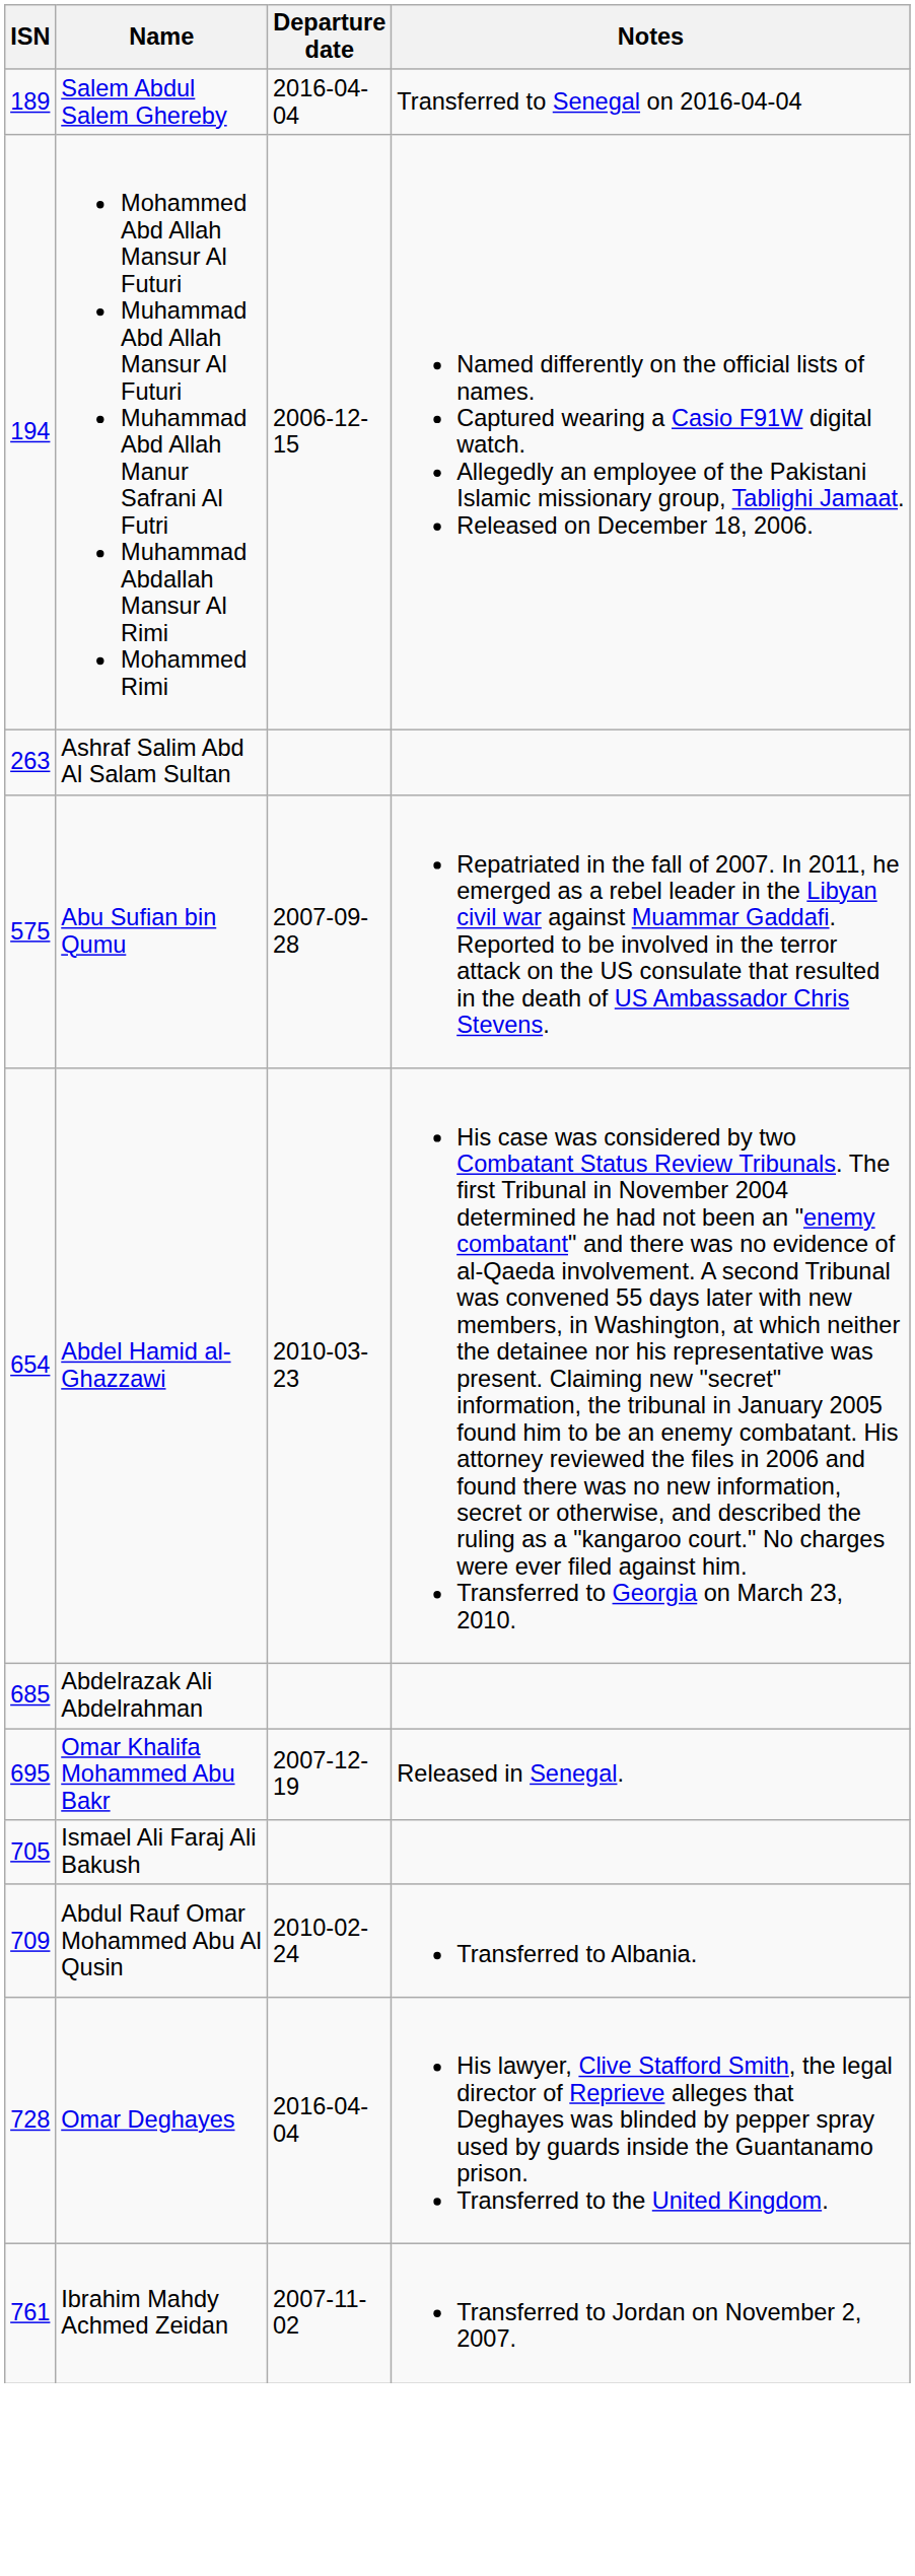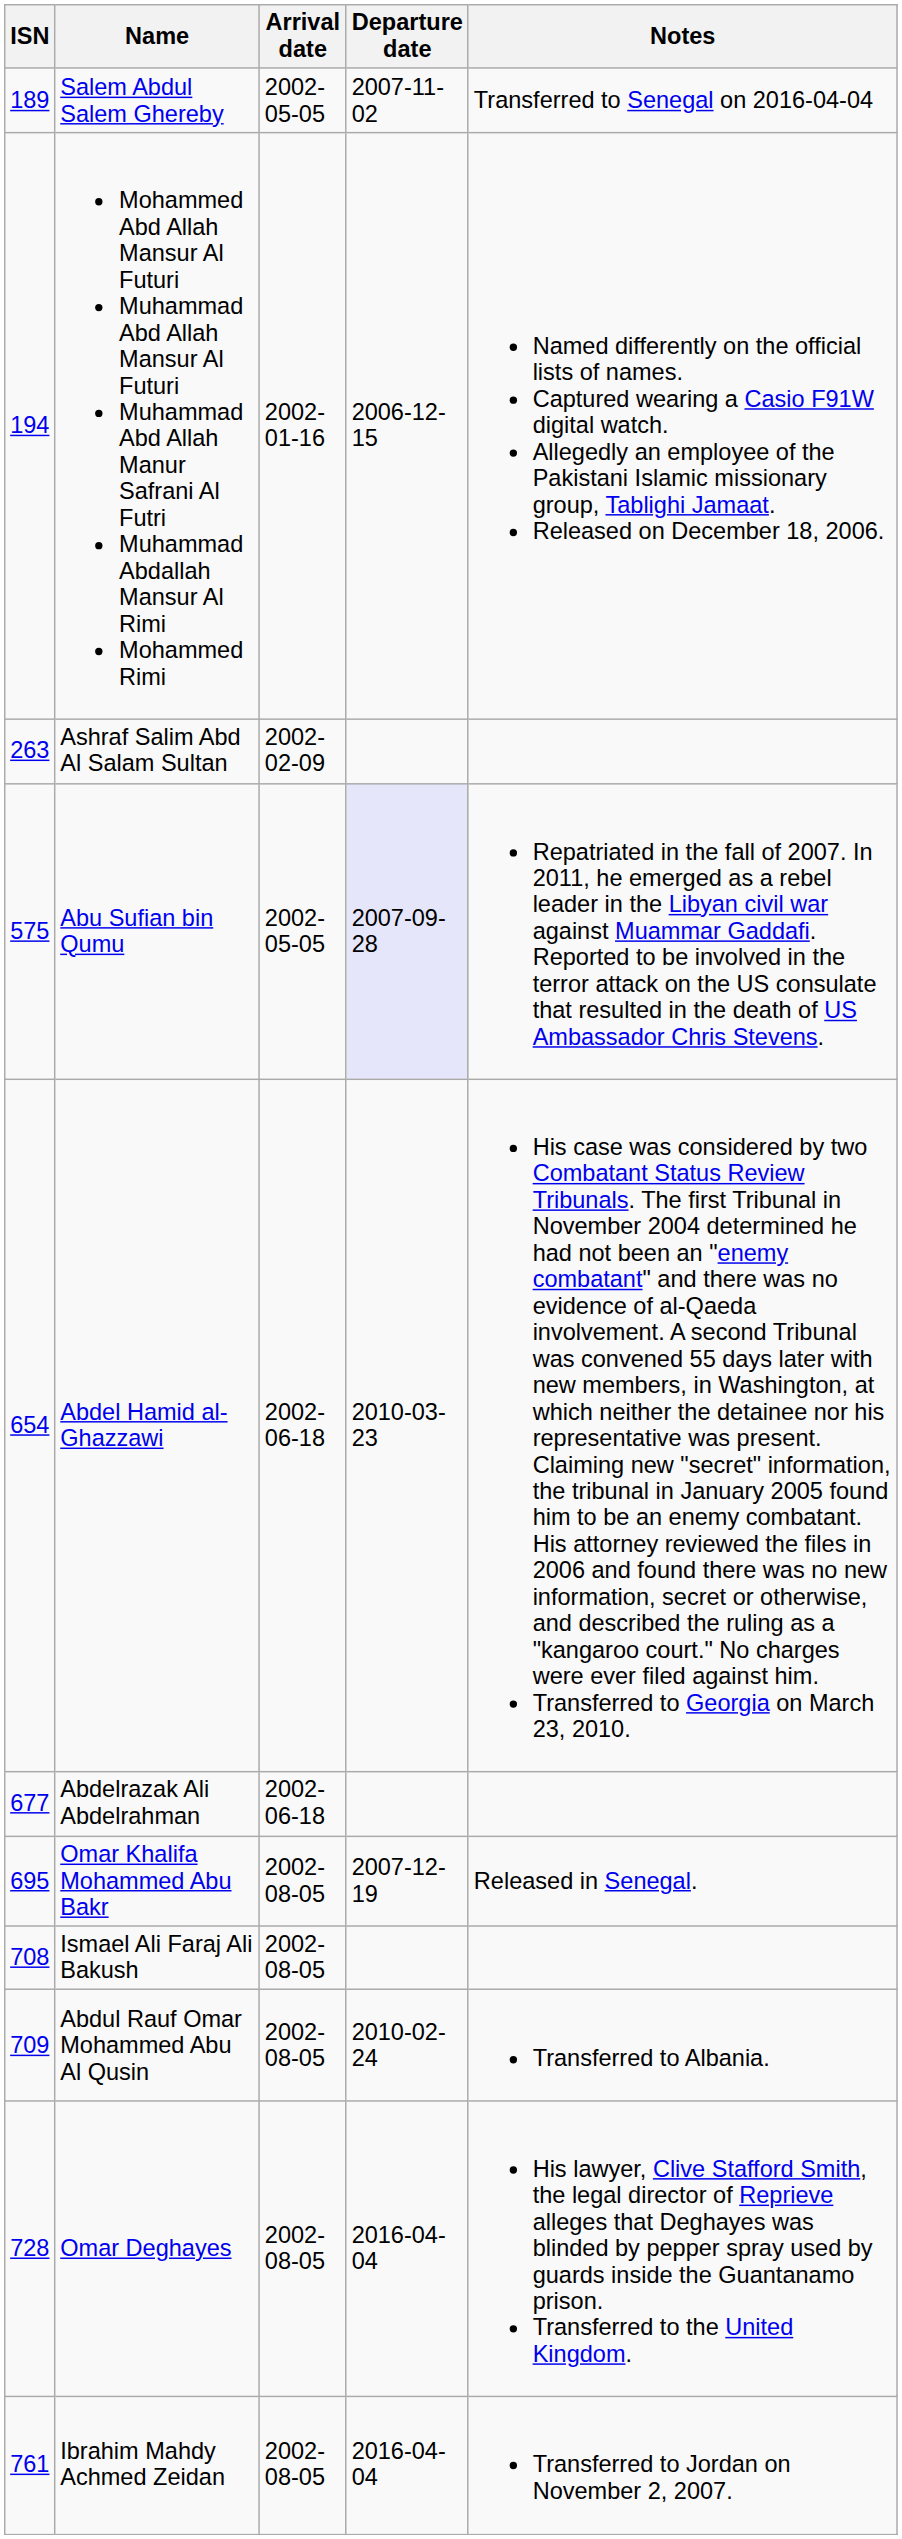+ column: Arrival date | 2002-05-05 | 2002-01-16 | 2002-02-09 | 2002-05-05 | 2002-06-18 | 2002-06-18 | 2002-08-05 | 2002-08-05 | 2002-08-05 | 2002-08-05 | 2002-08-05
Salem Abdul Salem Ghereby | Departure date: 2016-04-04 -> 2007-11-02
Abu Sufian bin Qumu | Departure date: no background -> lavender background
Abdelrazak Ali Abdelrahman | ISN: 685 -> 677
Ismael Ali Faraj Ali Bakush | ISN: 705 -> 708
Ibrahim Mahdy Achmed Zeidan | Departure date: 2007-11-02 -> 2016-04-04
